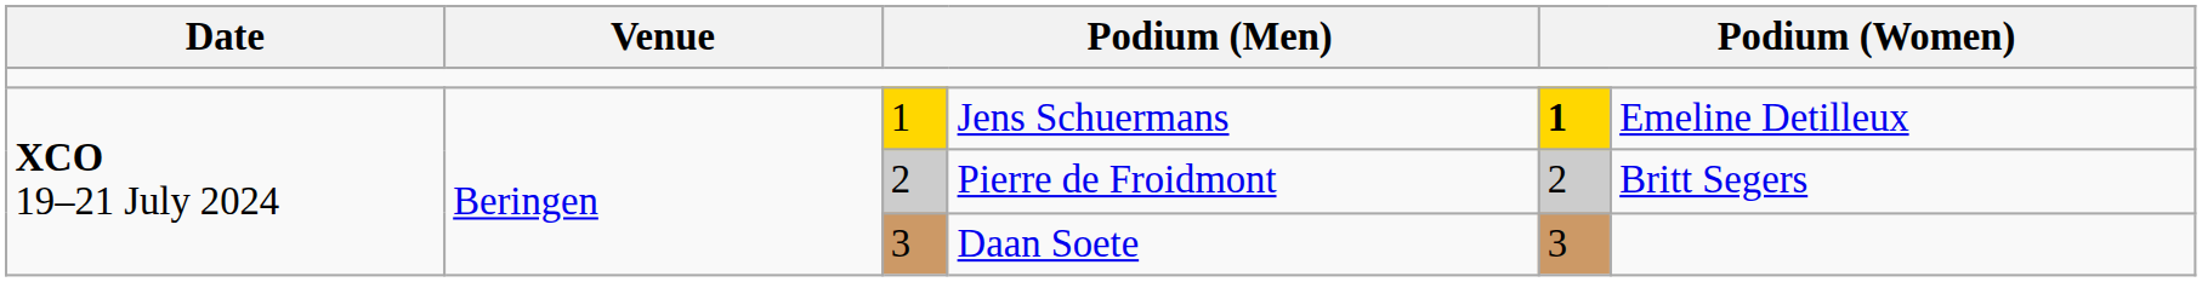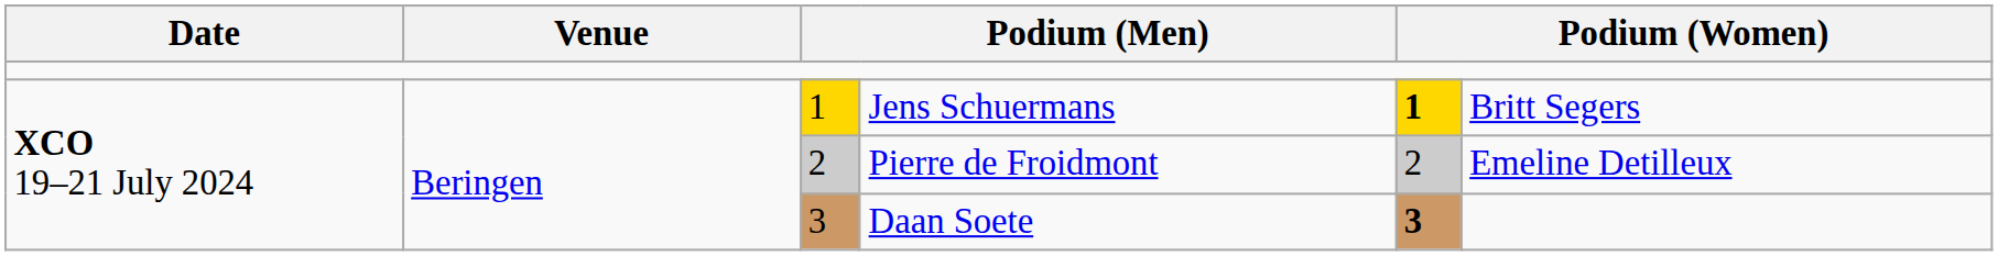Jens Schuermans | column 6: Emeline Detilleux -> Britt Segers
Pierre de Froidmont | column 6: Britt Segers -> Emeline Detilleux
Daan Soete | column 5: normal -> bold
